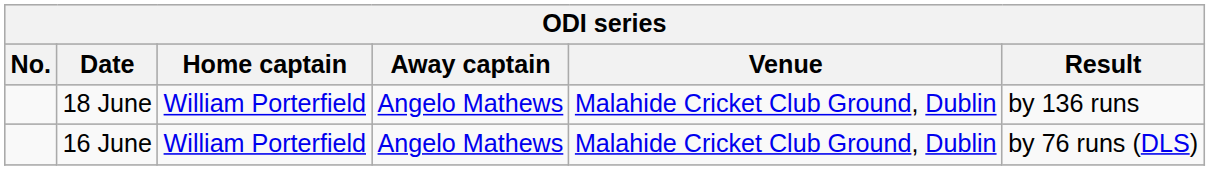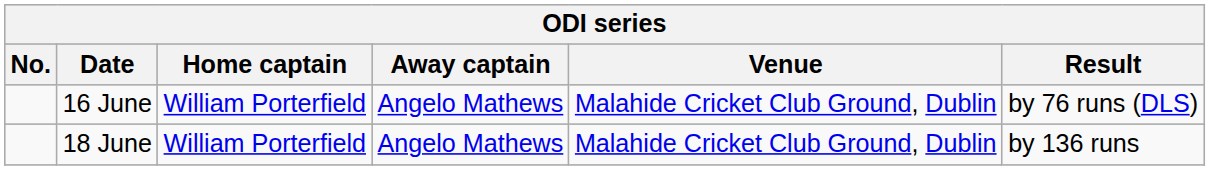rows swapped: 16 June <-> 18 June
